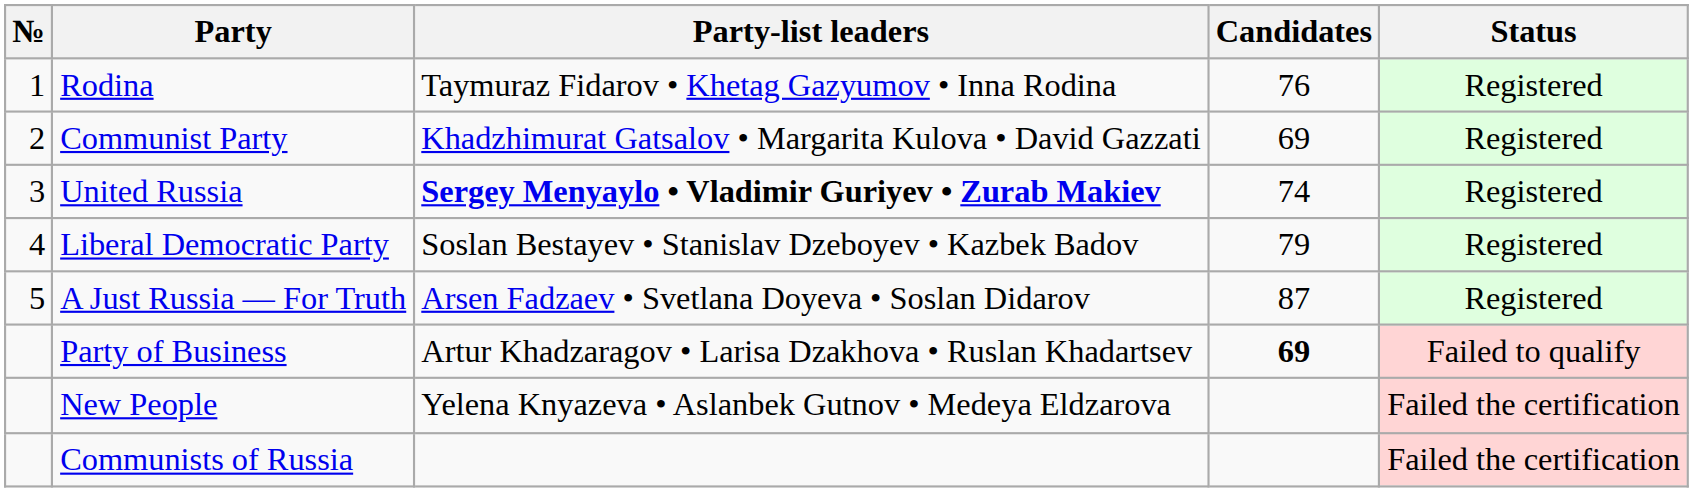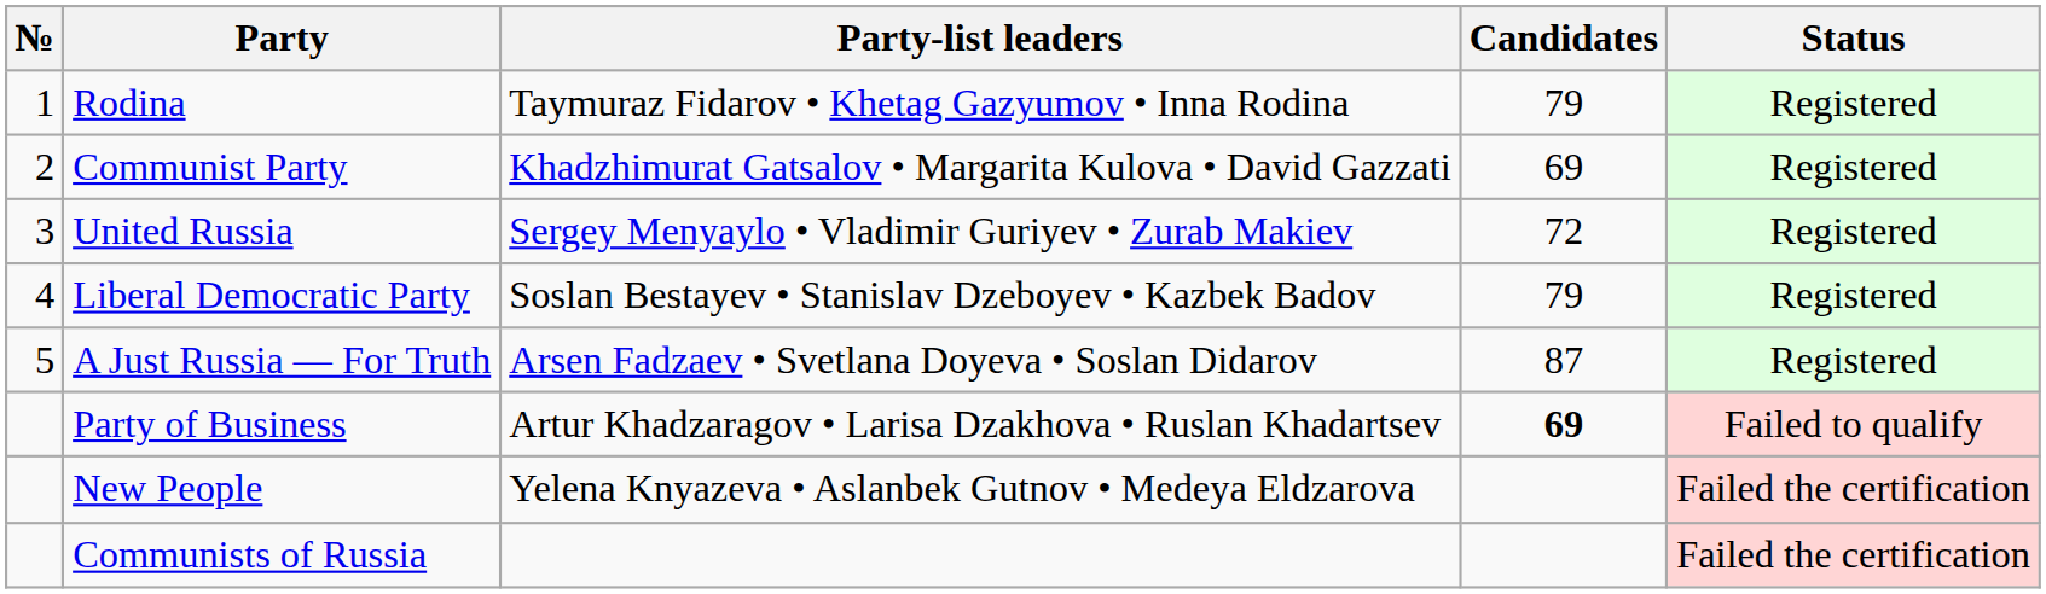Rodina | Candidates: 76 -> 79
United Russia | Party-list leaders: bold -> normal
United Russia | Candidates: 74 -> 72
